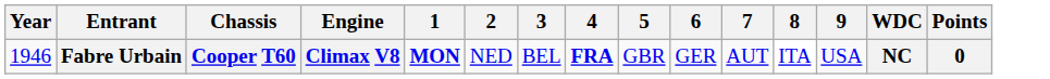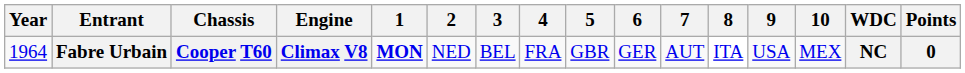+ column: 10 | MEX
Fabre Urbain | Year: 1946 -> 1964
Fabre Urbain | 4: bold -> normal
